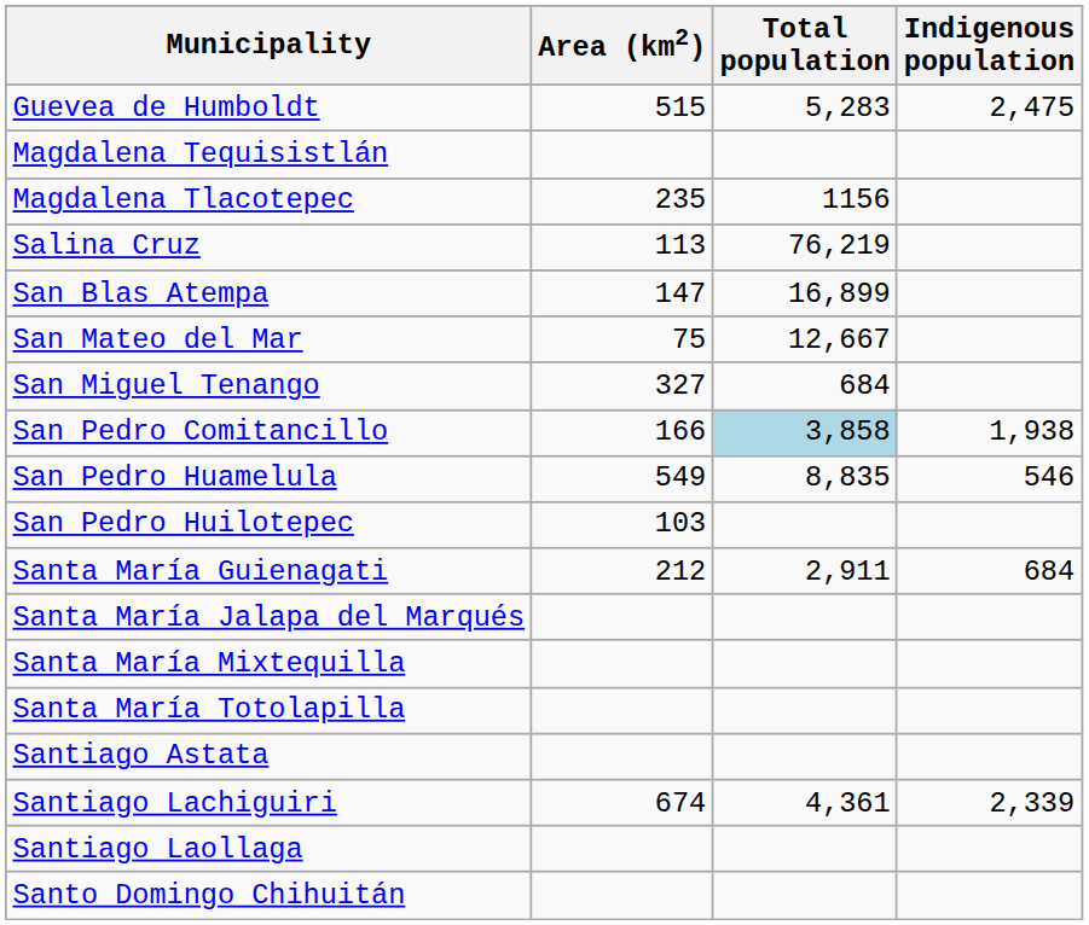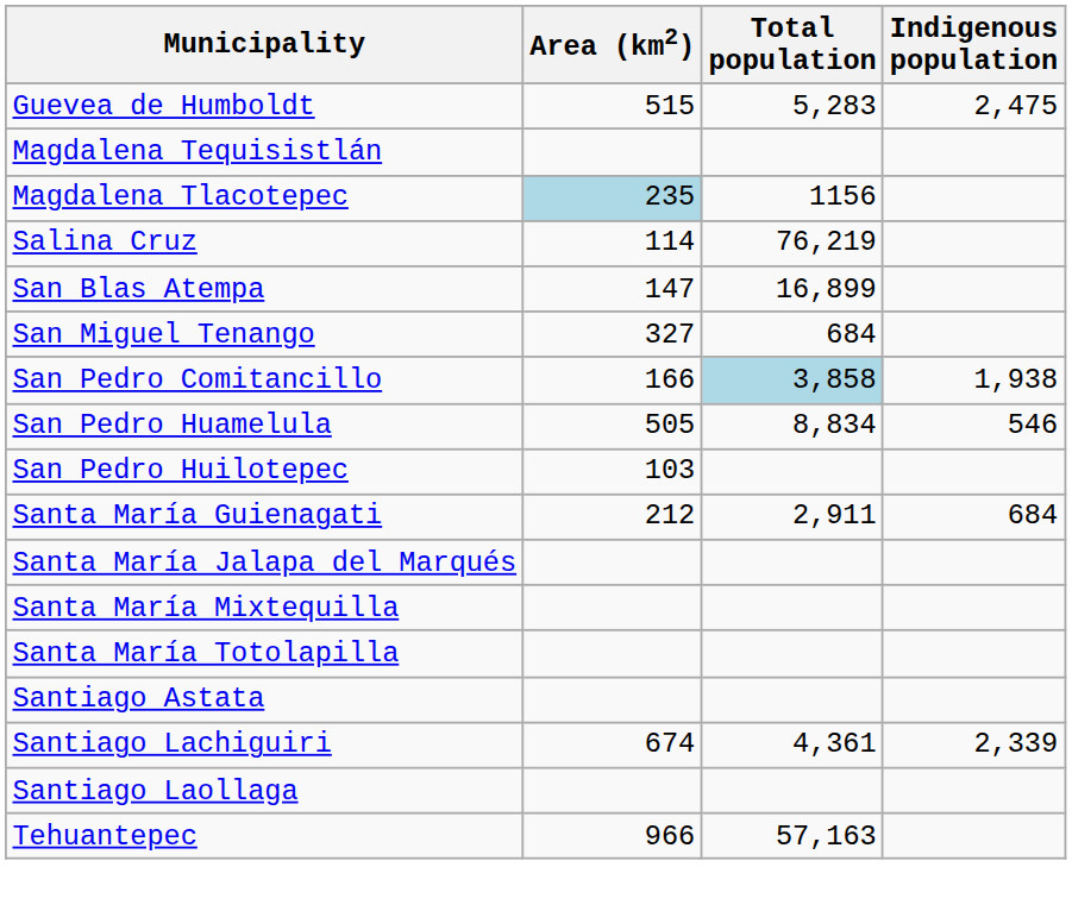Magdalena Tlacotepec | Area (km2): no background -> lightblue background
Salina Cruz | Area (km2): 113 -> 114
- row: San Mateo del Mar | 75 | 12,667
San Pedro Huamelula | Area (km2): 549 -> 505
San Pedro Huamelula | Total population: 8,835 -> 8,834
- row: Santo Domingo Chihuitán
+ row: Tehuantepec | 966 | 57,163
